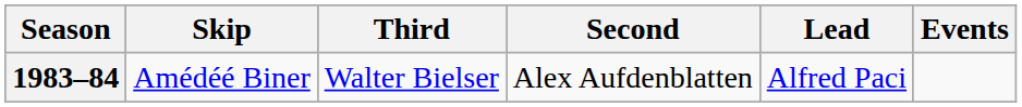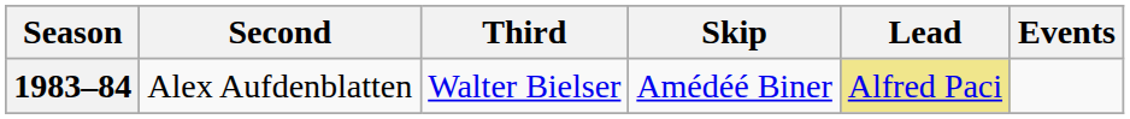columns swapped: Skip <-> Second
1983–84 | Lead: no background -> khaki background
